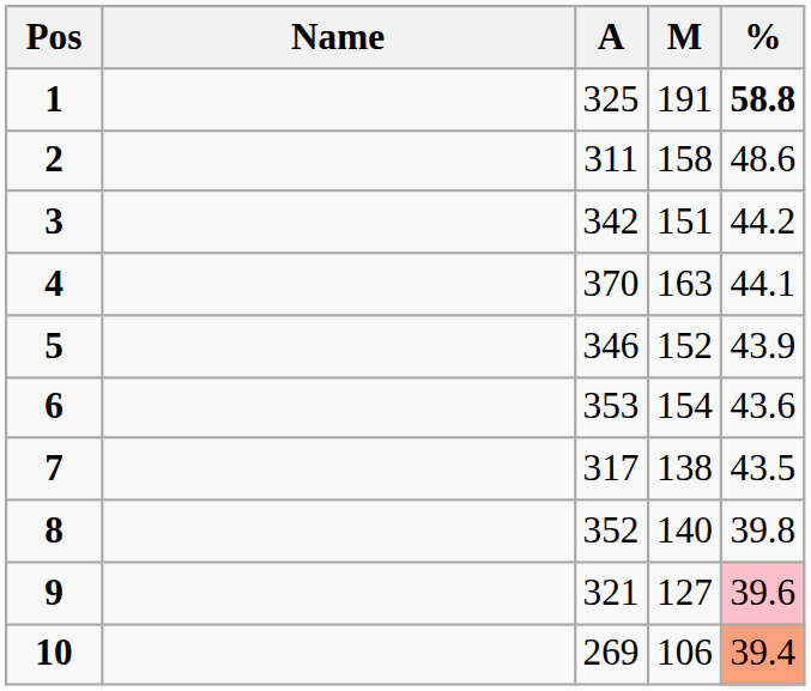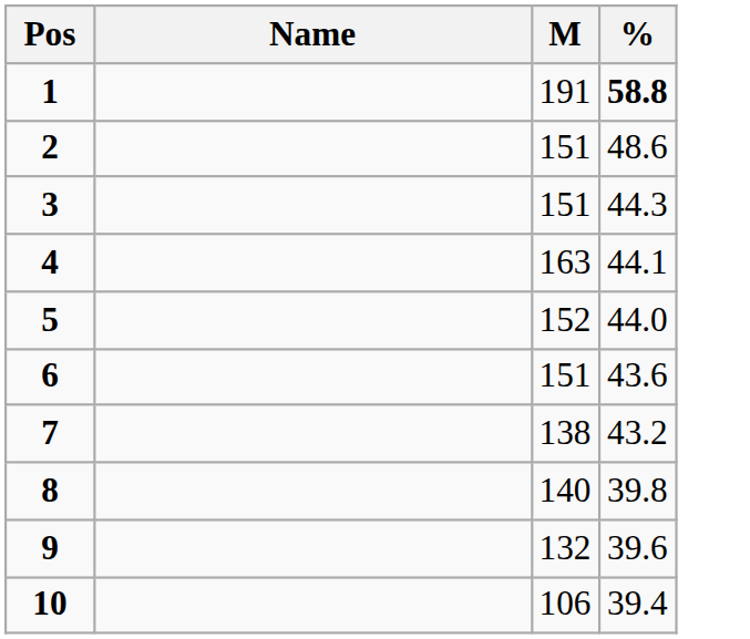- column: A | 325 | 311 | 342 | 370 | 346 | 353 | 317 | 352 | 321 | 269
2 | M: 158 -> 151
3 | %: 44.2 -> 44.3
5 | %: 43.9 -> 44.0
6 | M: 154 -> 151
7 | %: 43.5 -> 43.2
9 | M: 127 -> 132
9 | %: pink background -> no background
10 | %: lightsalmon background -> no background
